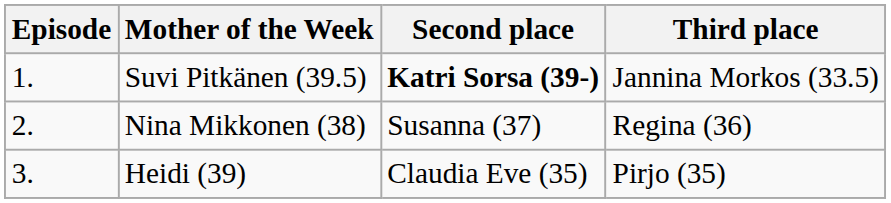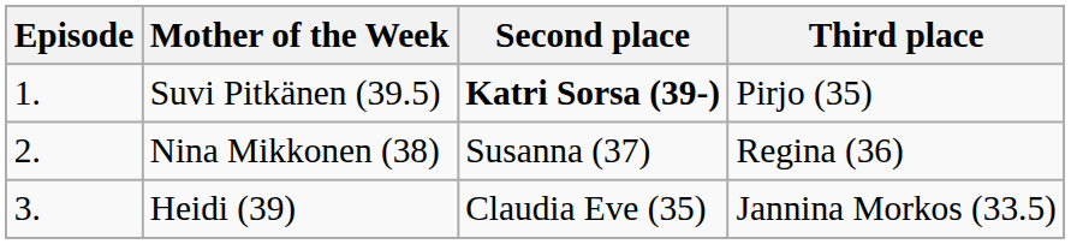Suvi Pitkänen (39.5) | Third place: Jannina Morkos (33.5) -> Pirjo (35)
Heidi (39) | Third place: Pirjo (35) -> Jannina Morkos (33.5)
